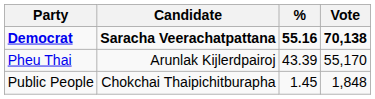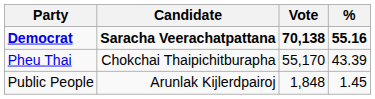columns swapped: Vote <-> %
Pheu Thai | Candidate: Arunlak Kijlerdpairoj -> Chokchai Thaipichitburapha
Public People | Candidate: Chokchai Thaipichitburapha -> Arunlak Kijlerdpairoj
